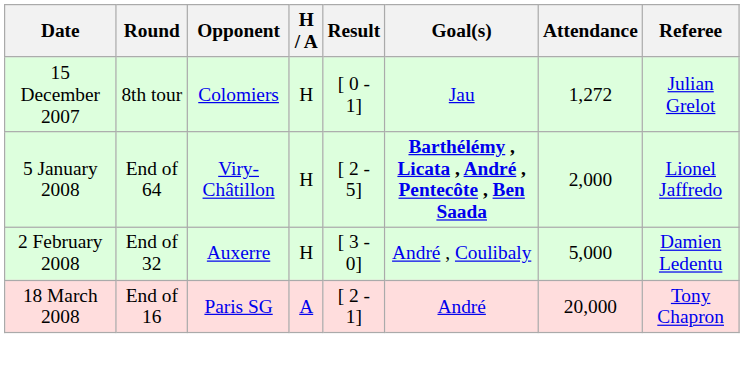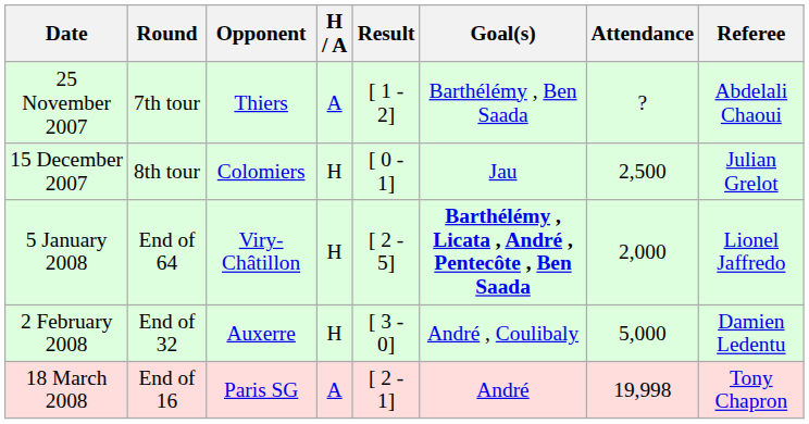+ row: 25 November 2007 | 7th tour | Thiers | A | [ 1 - 2] | Barthélémy , Ben Saada | ? | Abdelali Chaoui
15 December 2007 | Attendance: 1,272 -> 2,500
18 March 2008 | Attendance: 20,000 -> 19,998
